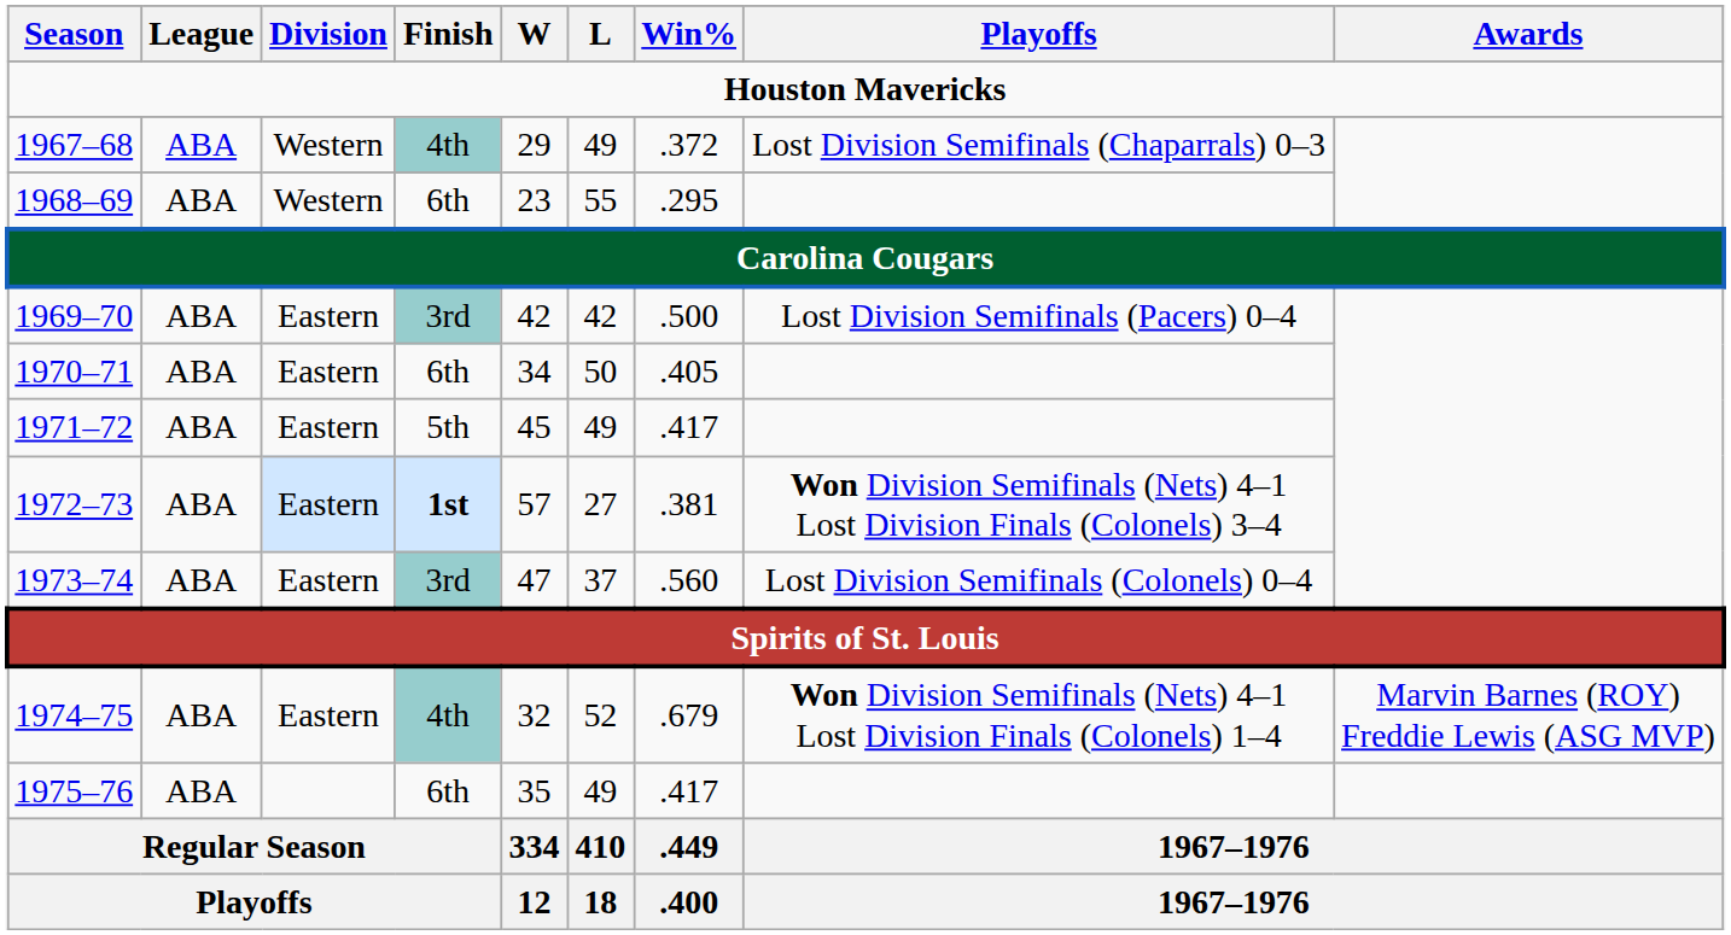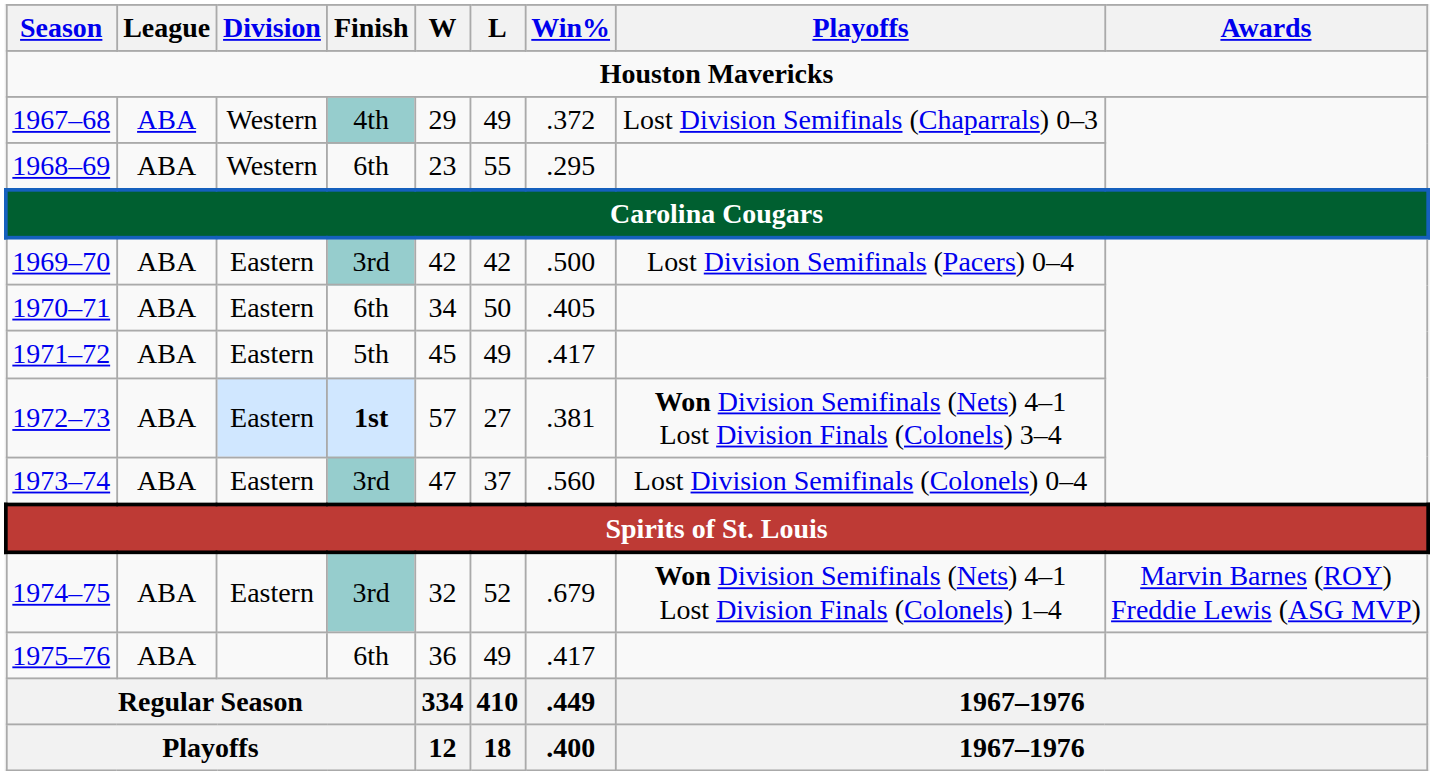1974–75 | Finish: 4th -> 3rd
1975–76 | W: 35 -> 36
